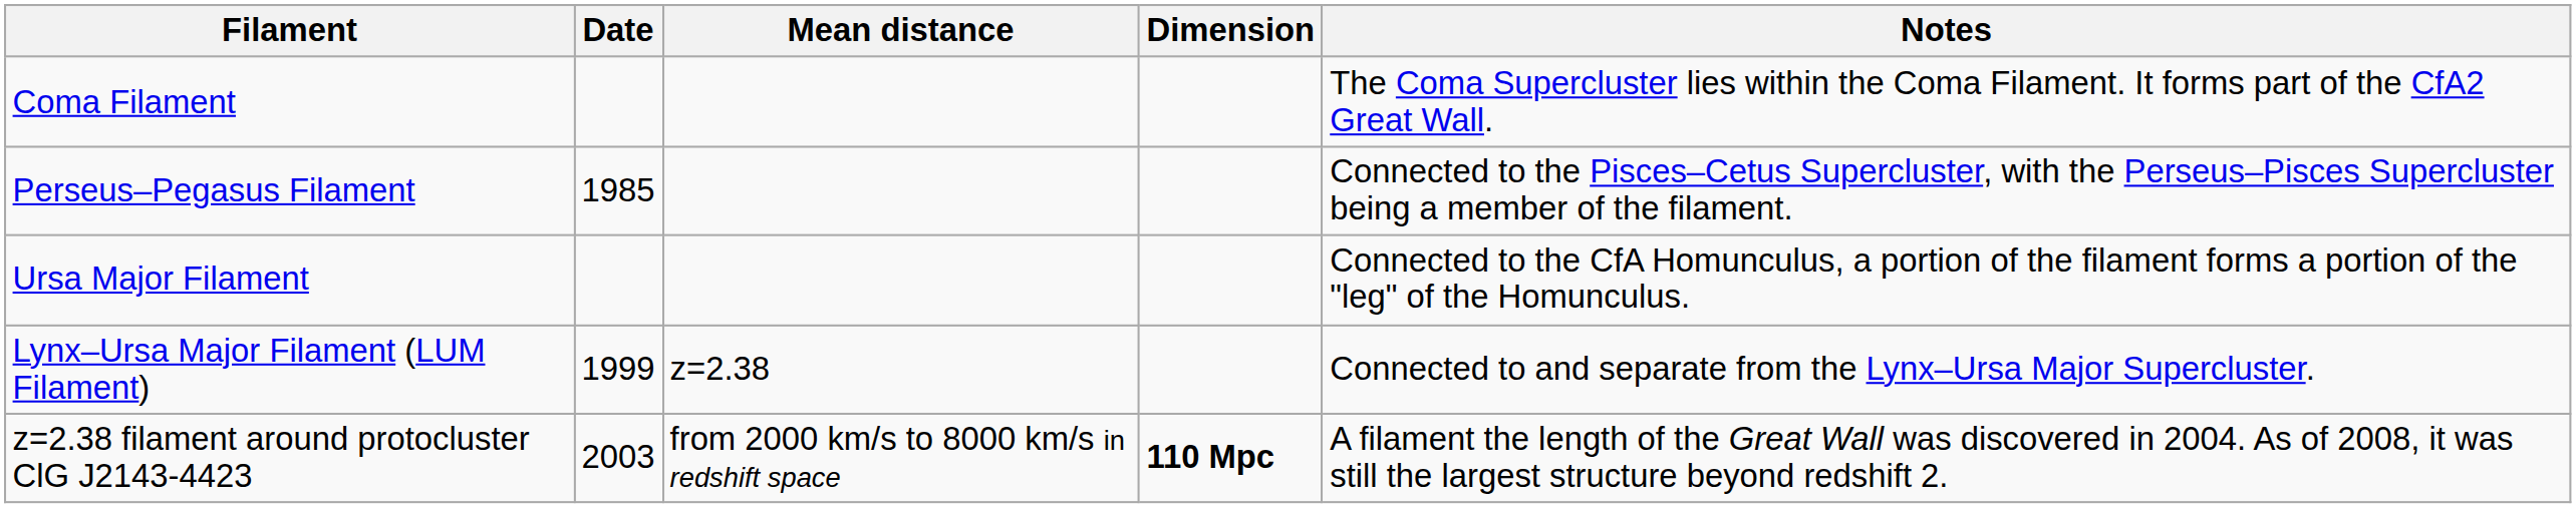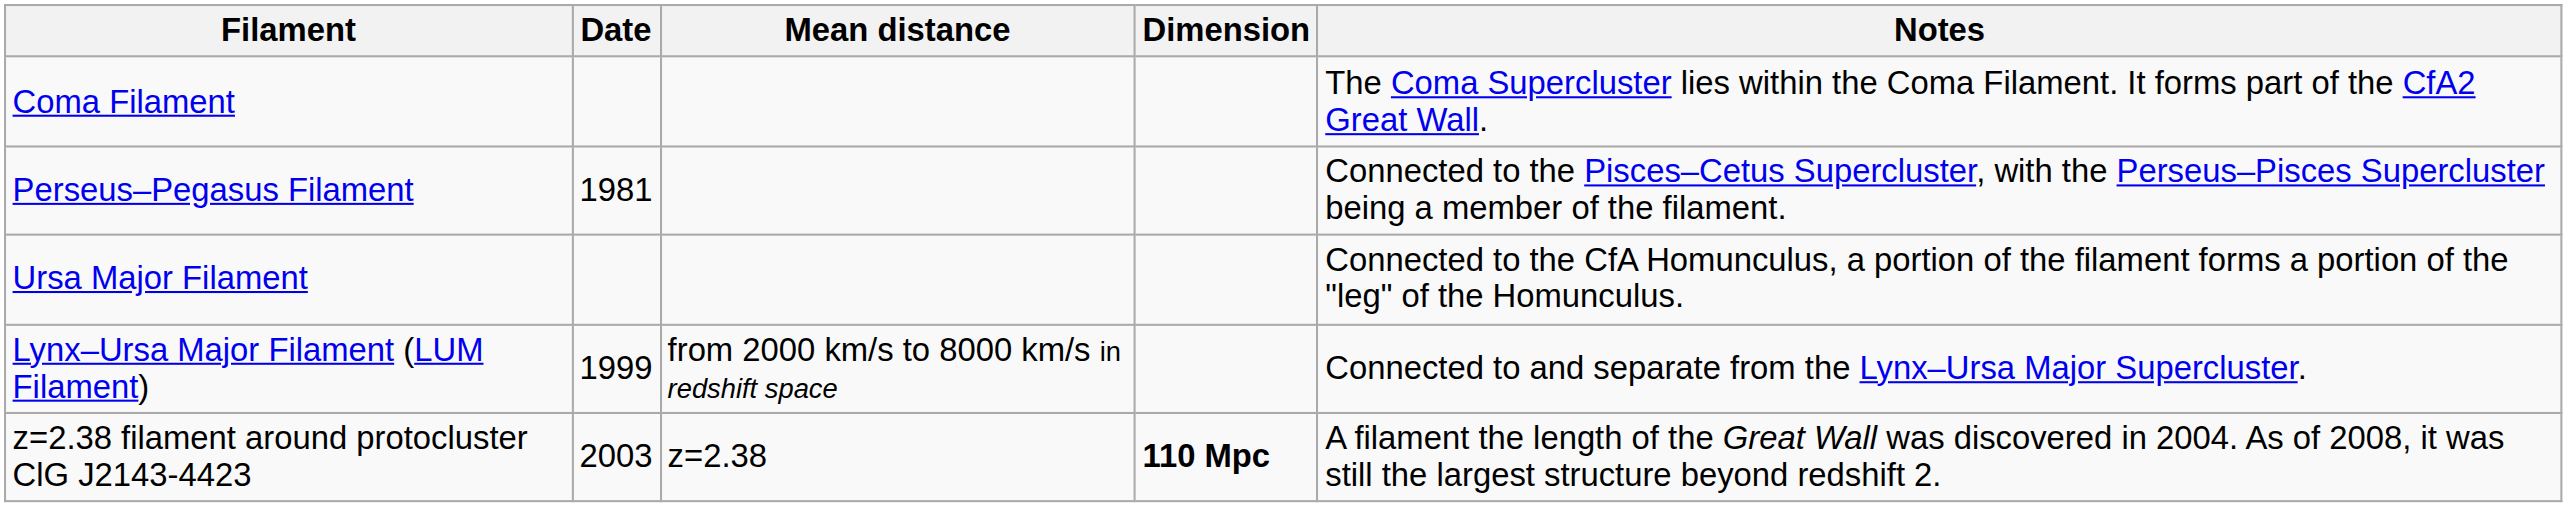Perseus–Pegasus Filament | Date: 1985 -> 1981
Lynx–Ursa Major Filament (LUM Filament) | Mean distance: z=2.38 -> from 2000 km/s to 8000 km/s in redshift space
z=2.38 filament around protocluster ClG J2143-4423 | Mean distance: from 2000 km/s to 8000 km/s in redshift space -> z=2.38
